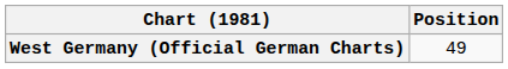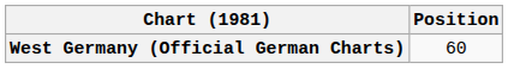West Germany (Official German Charts) | Position: 49 -> 60
